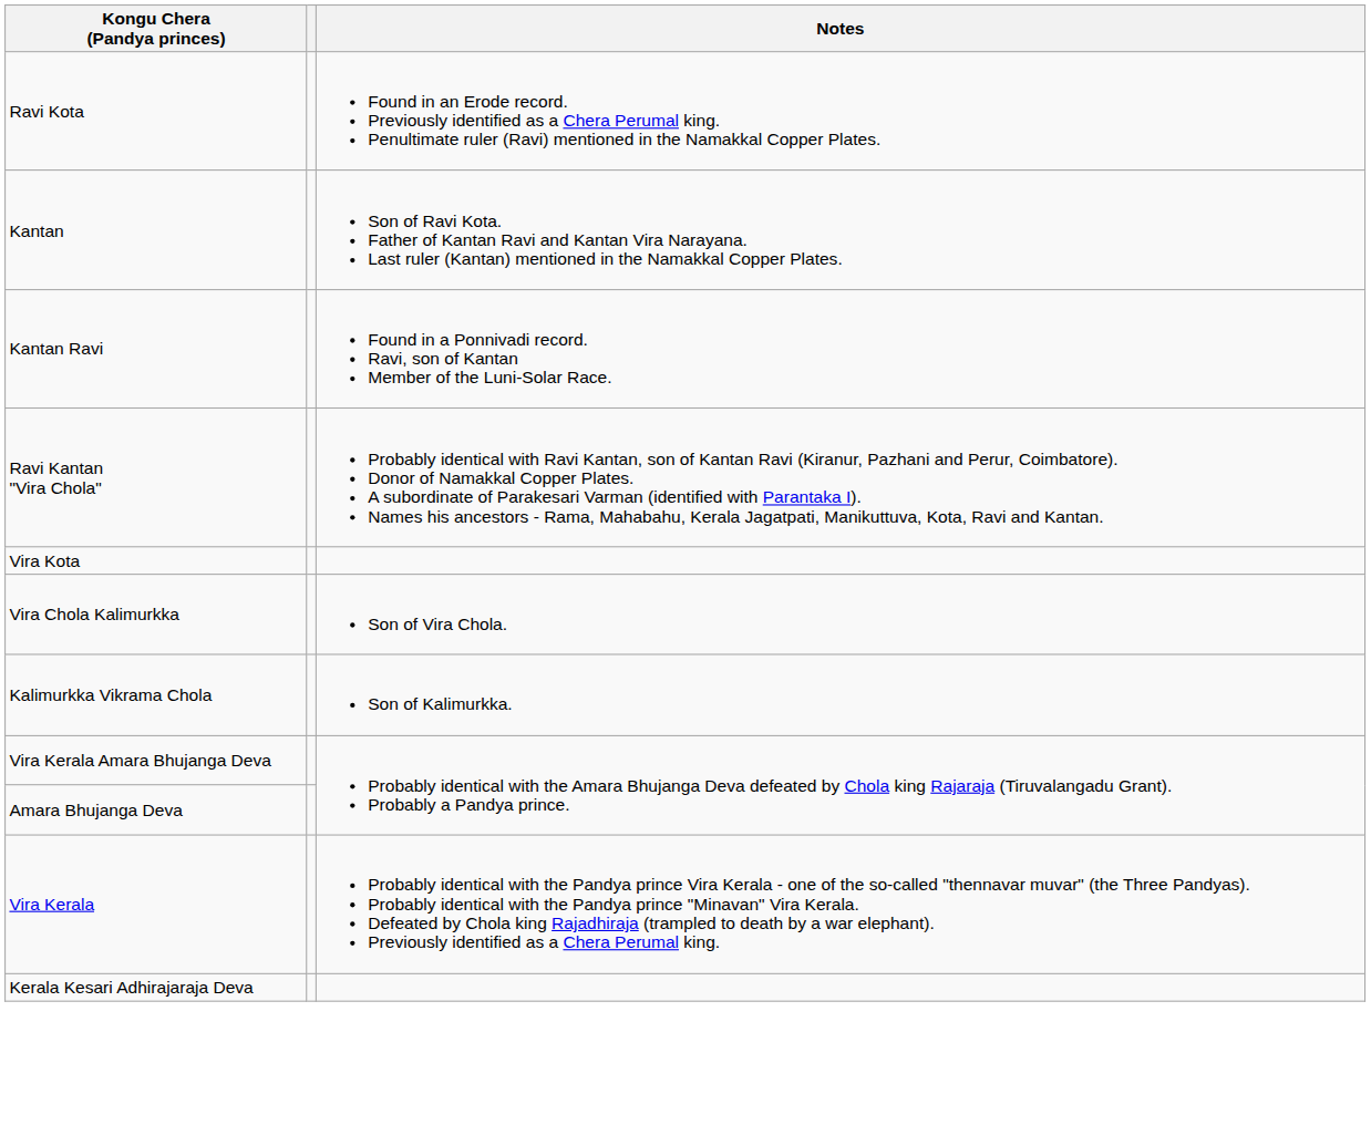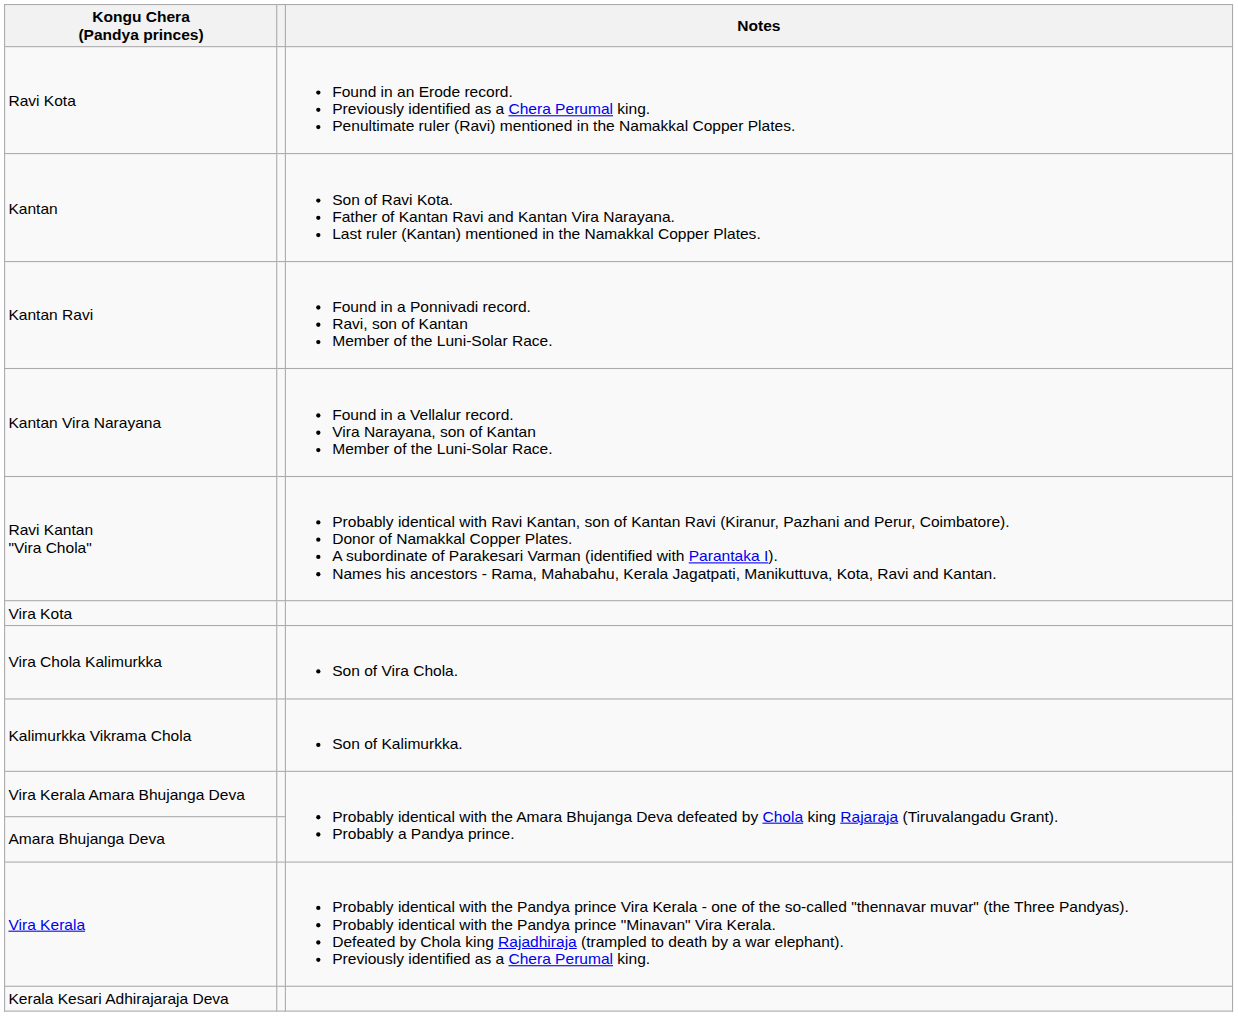+ row: Kantan Vira Narayana | Found in a Vellalur record. Vira Narayana, son of Kantan Member of the Luni-Solar Race.
